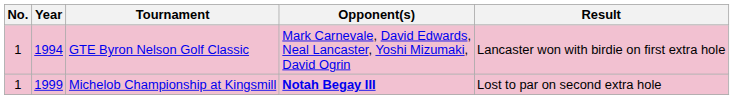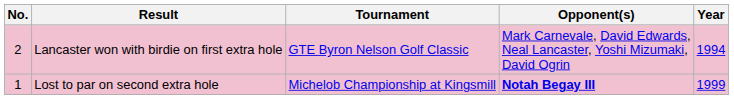columns swapped: Year <-> Result
GTE Byron Nelson Golf Classic | No.: 1 -> 2
